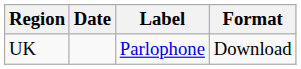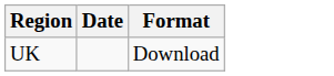- column: Label | Parlophone
